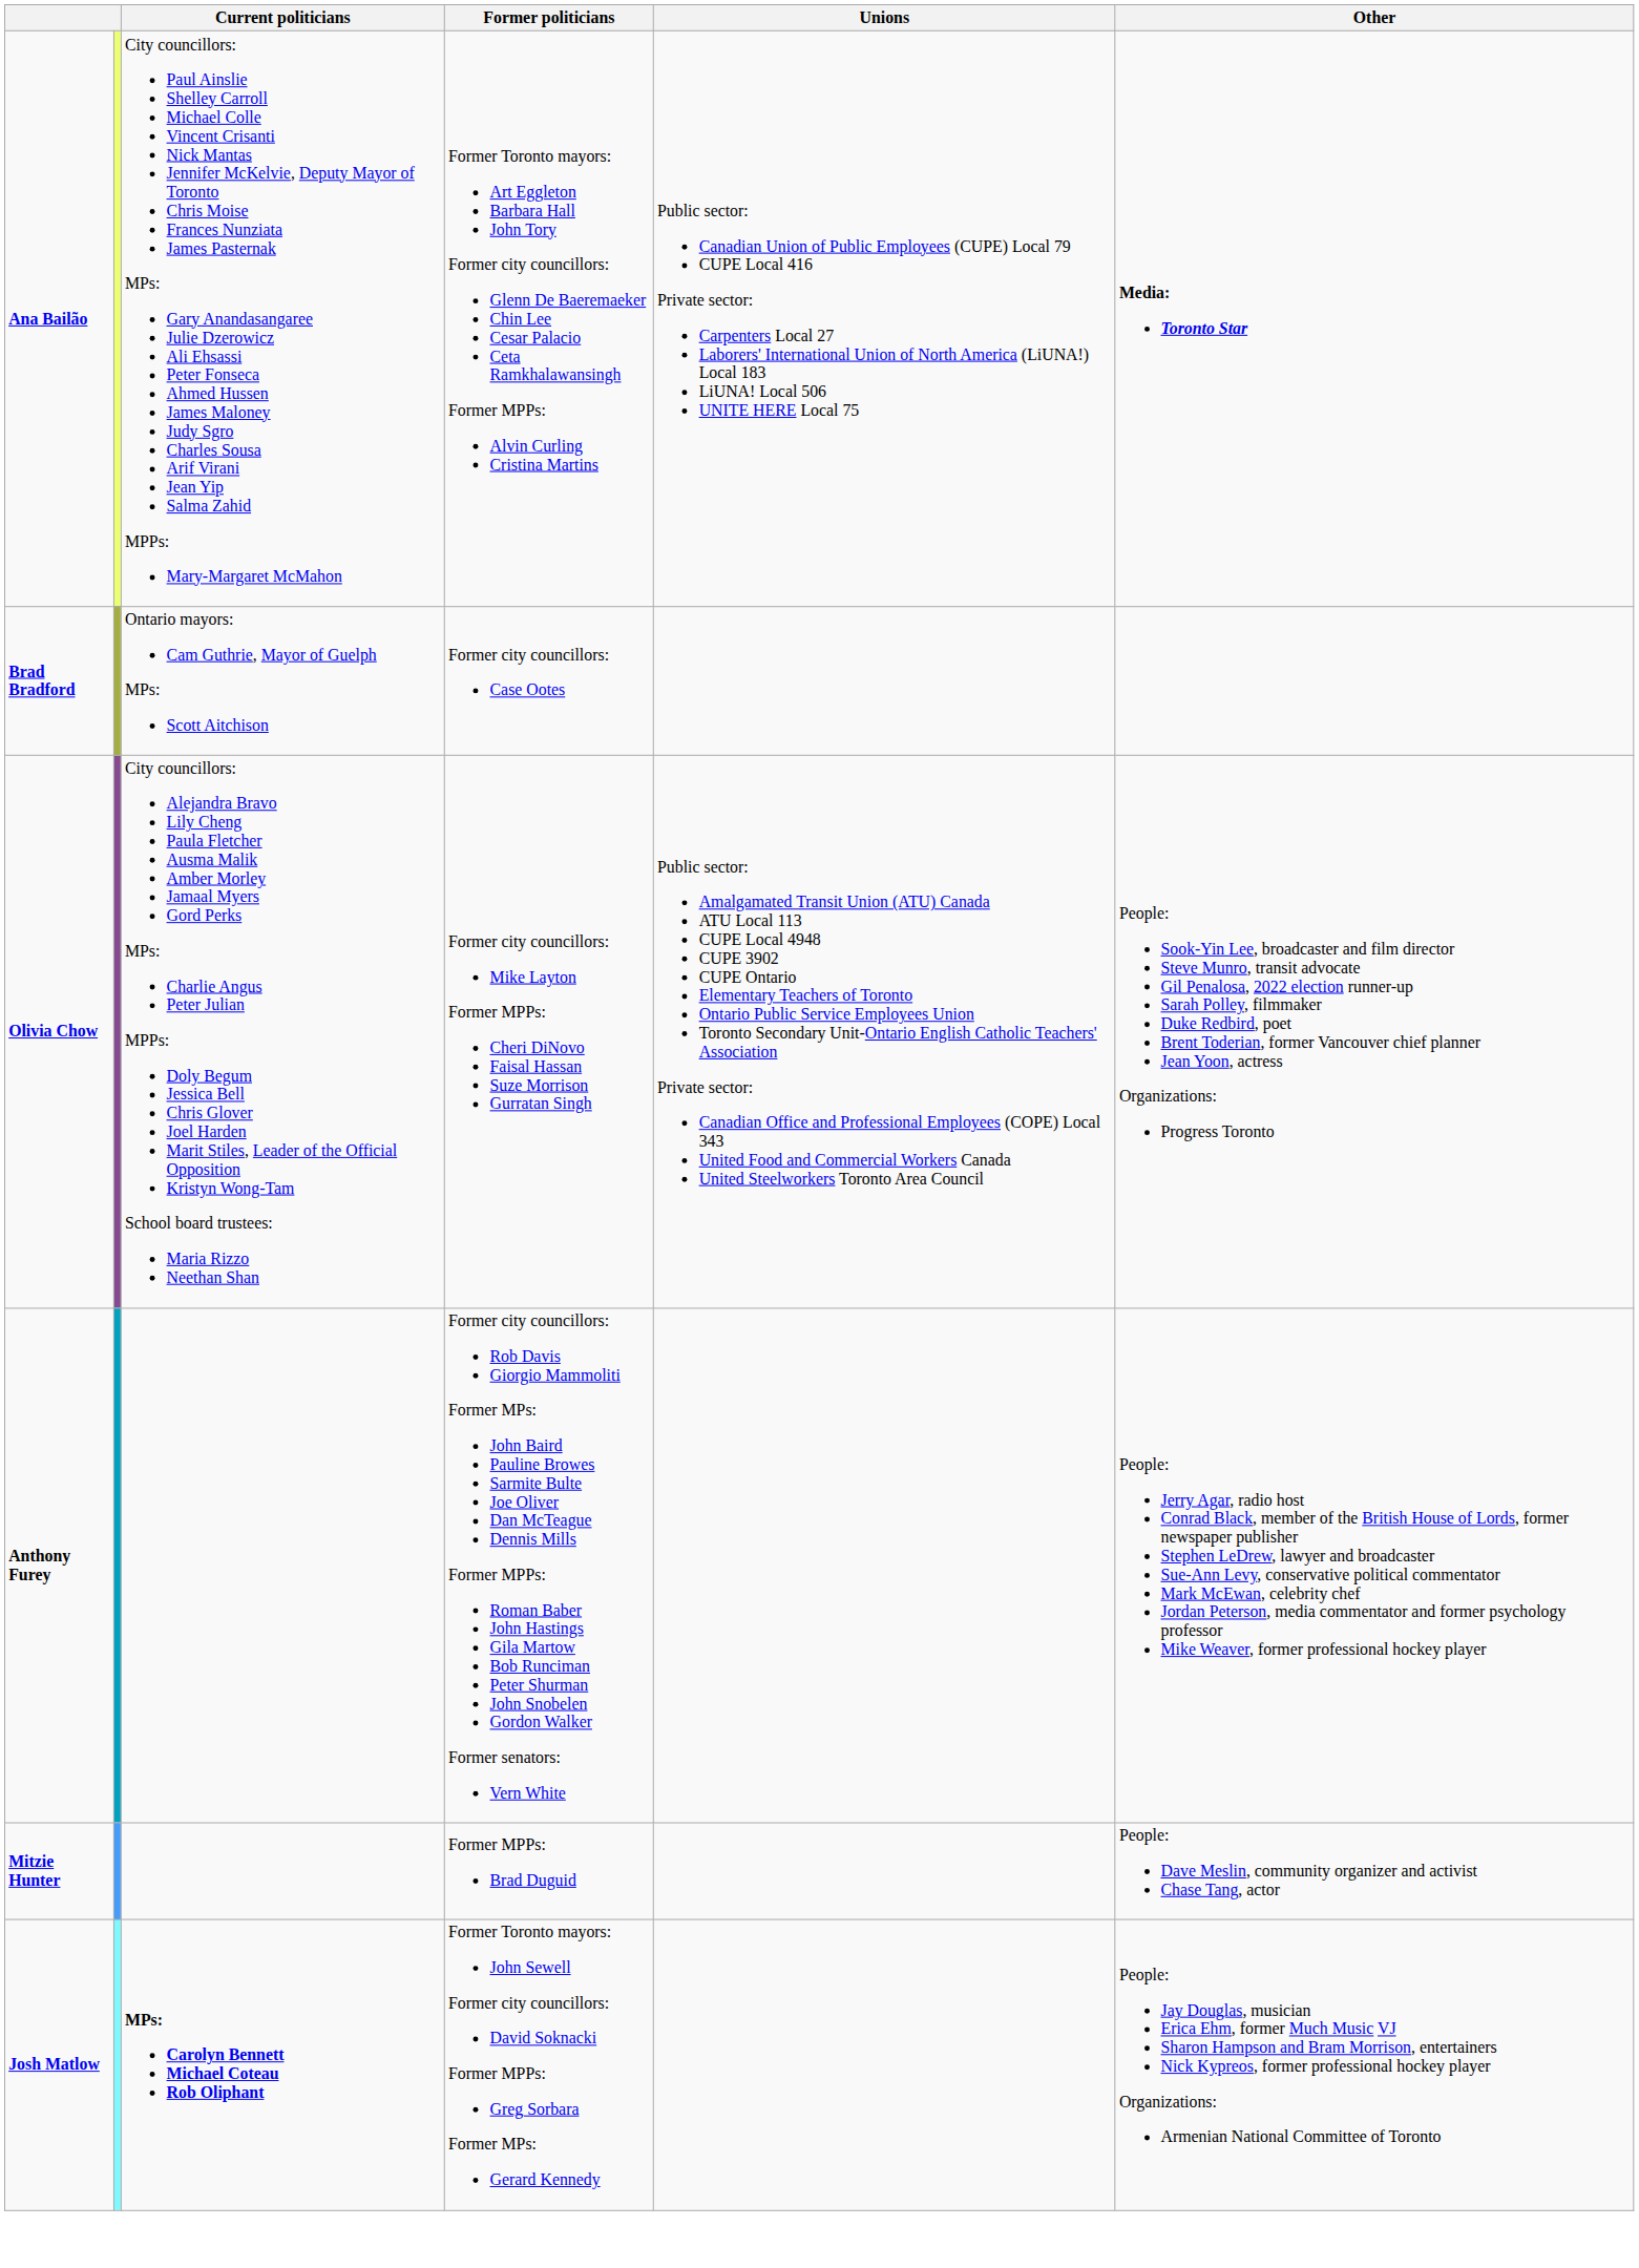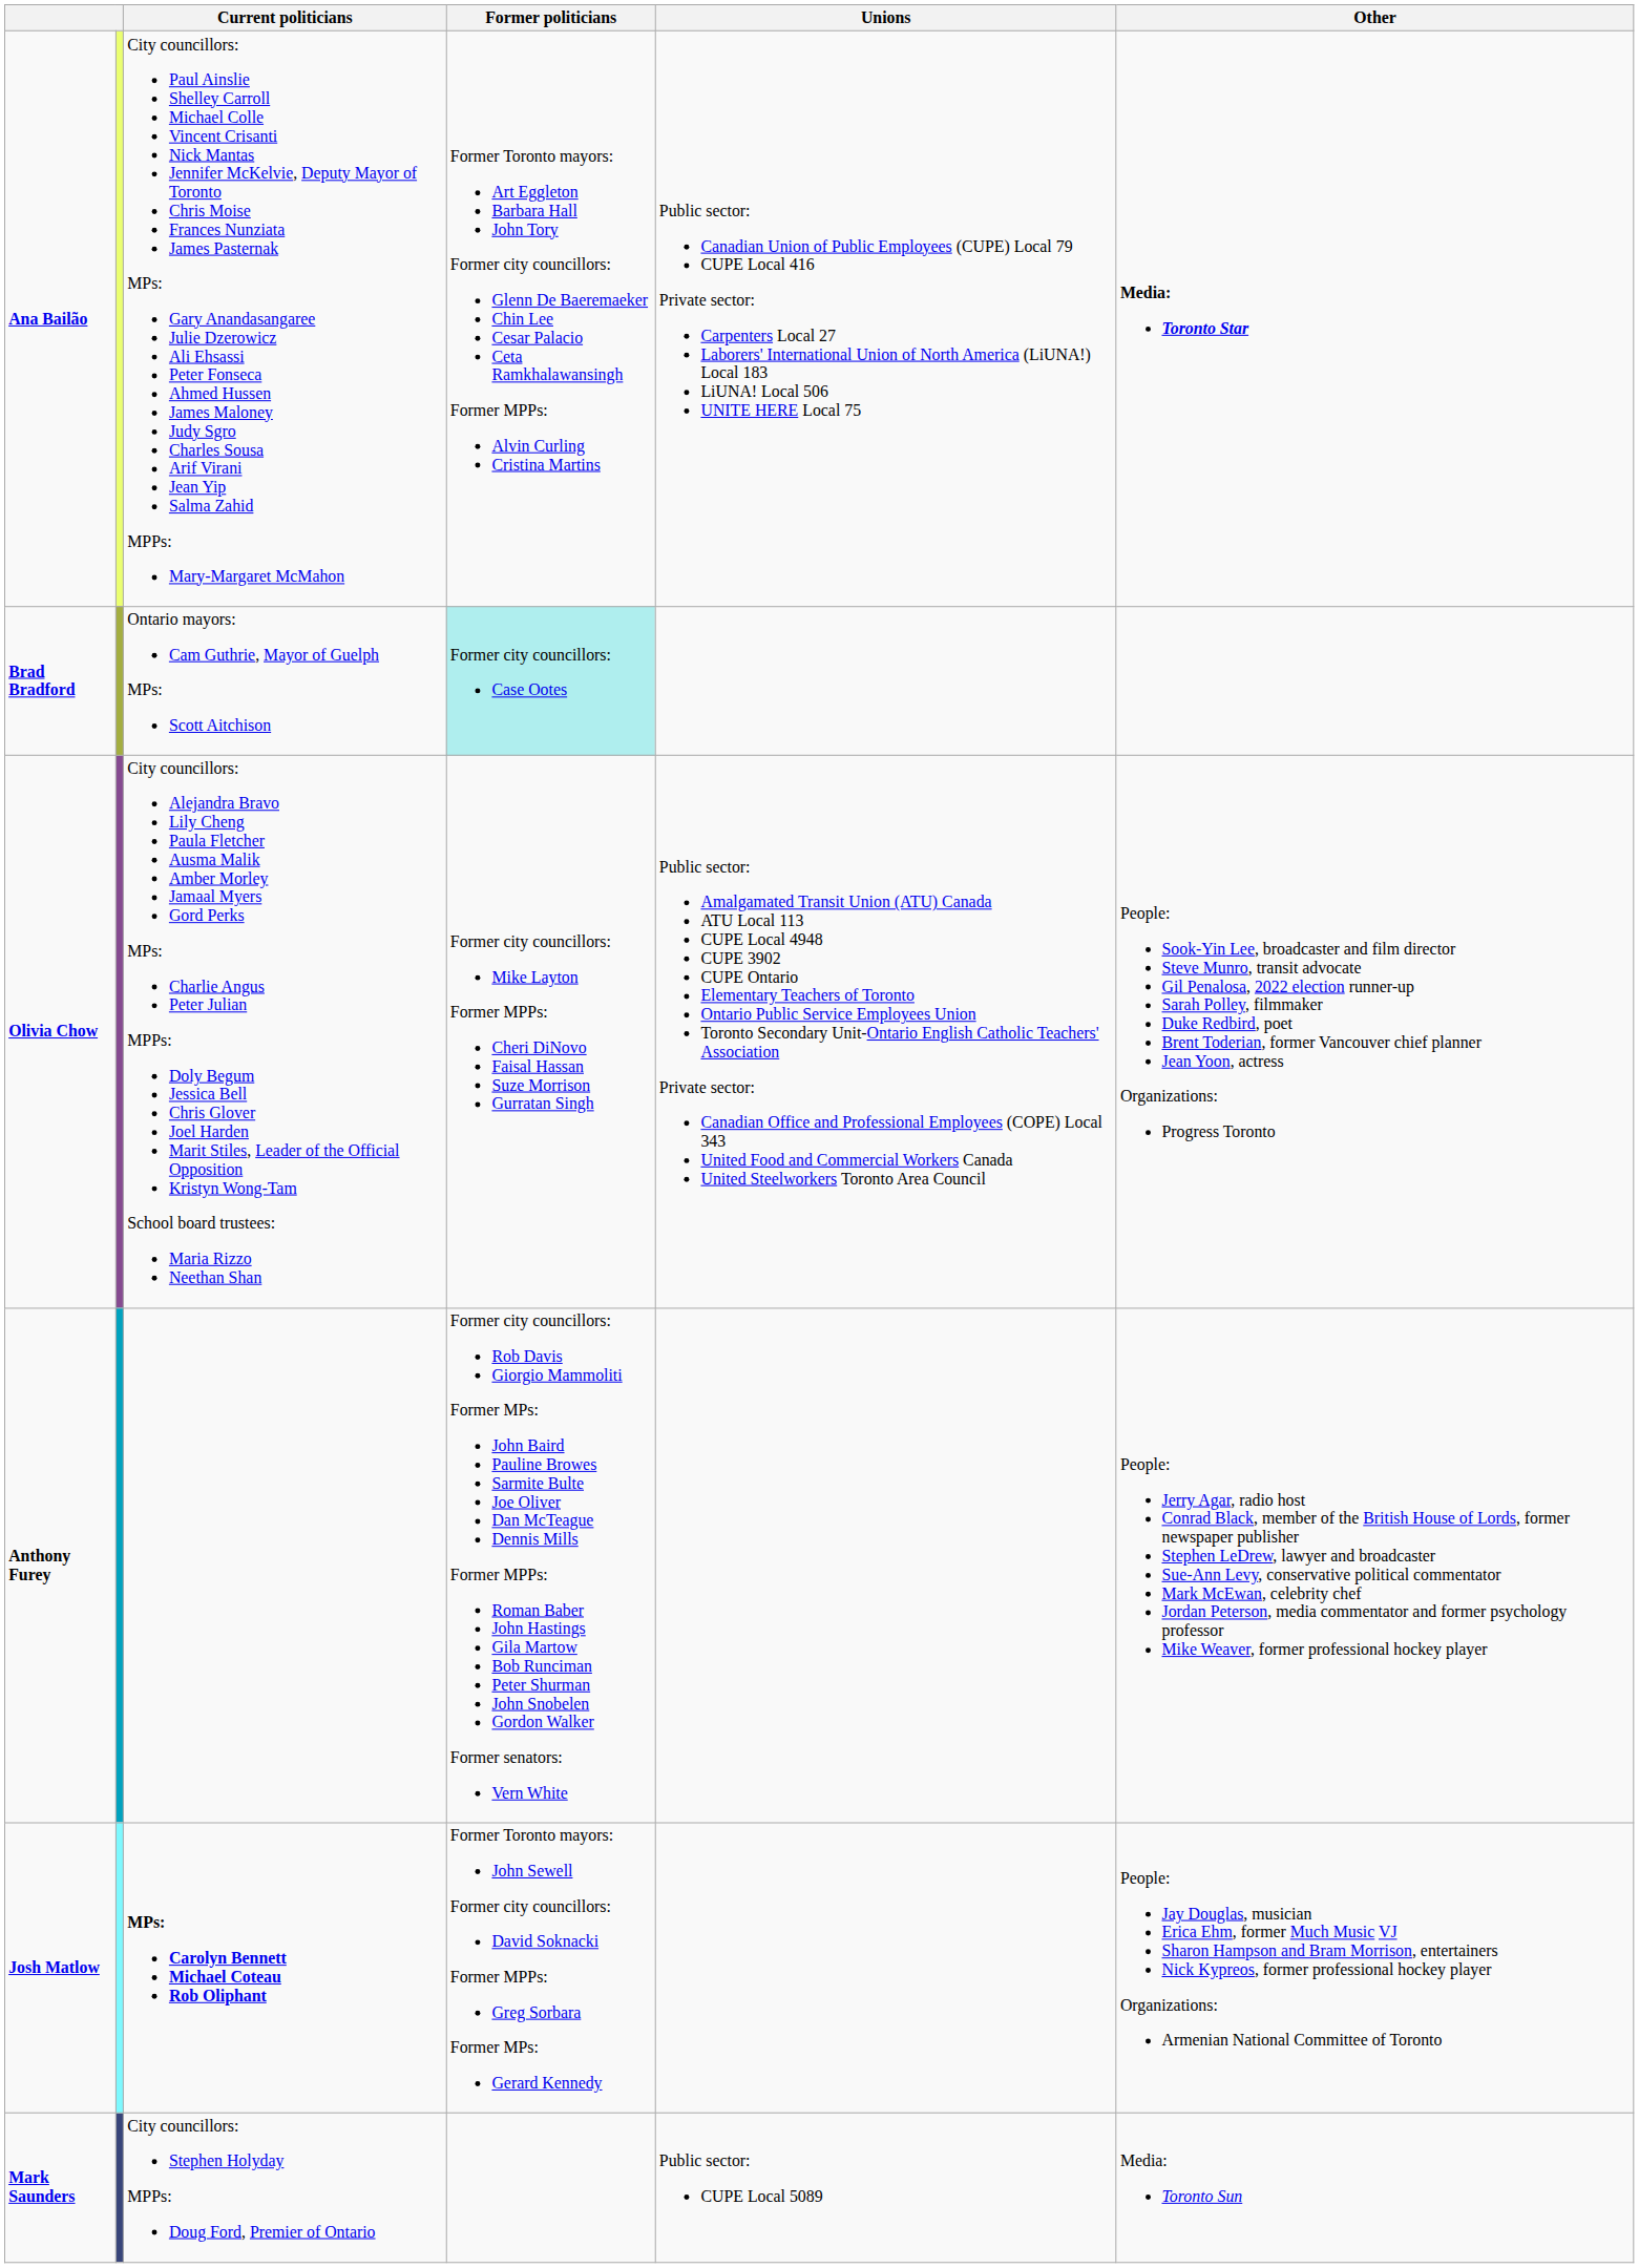Brad Bradford | Former politicians: no background -> paleturquoise background
- row: Mitzie Hunter | Former MPPs: Brad Duguid | People: Dave Meslin, community organizer and activist Chase Tang, actor
+ row: Mark Saunders | City councillors: Stephen Holyday MPPs: Doug Ford, Premier of Ontario | Public sector: CUPE Local 5089 | Media: Toronto Sun
